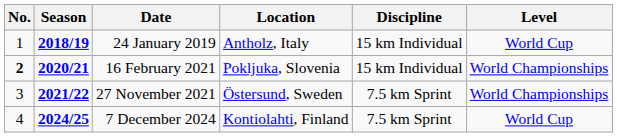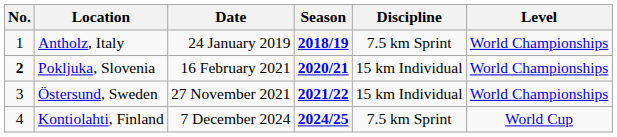columns swapped: Season <-> Location
24 January 2019 | Discipline: 15 km Individual -> 7.5 km Sprint
24 January 2019 | Level: World Cup -> World Championships
27 November 2021 | Discipline: 7.5 km Sprint -> 15 km Individual
